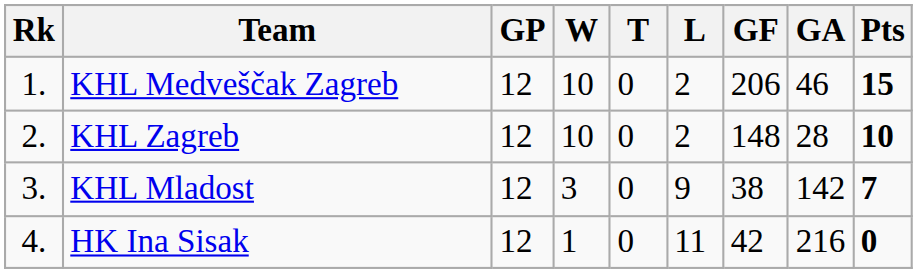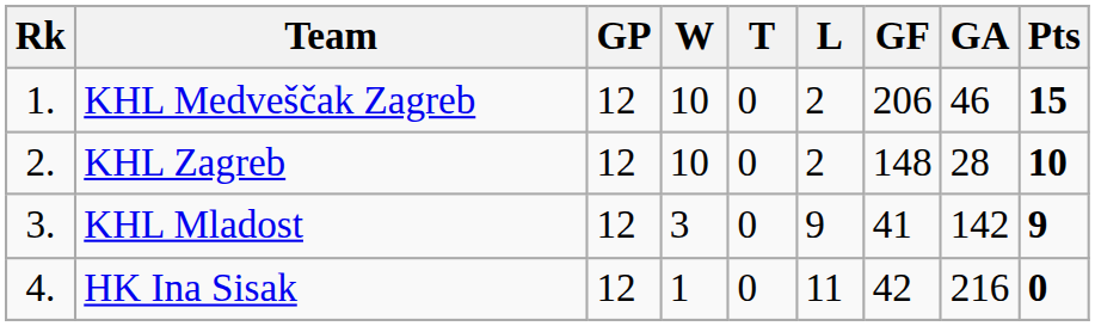KHL Mladost | GF: 38 -> 41
KHL Mladost | Pts: 7 -> 9
